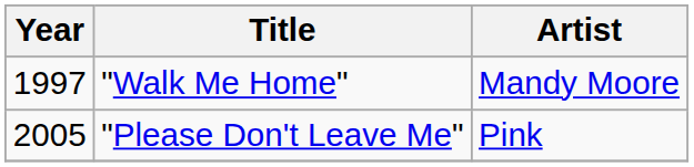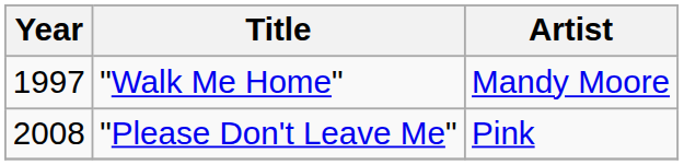"Please Don't Leave Me" | Year: 2005 -> 2008
